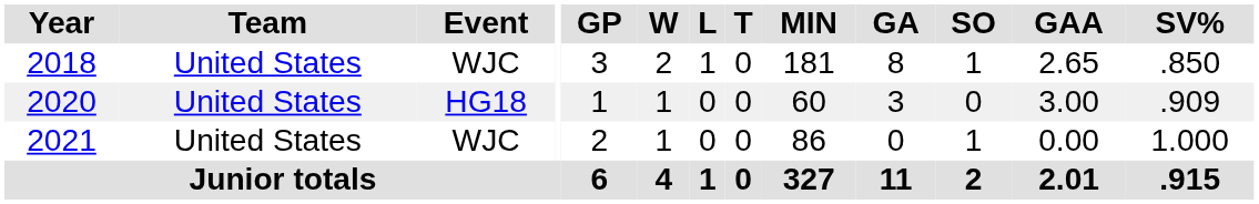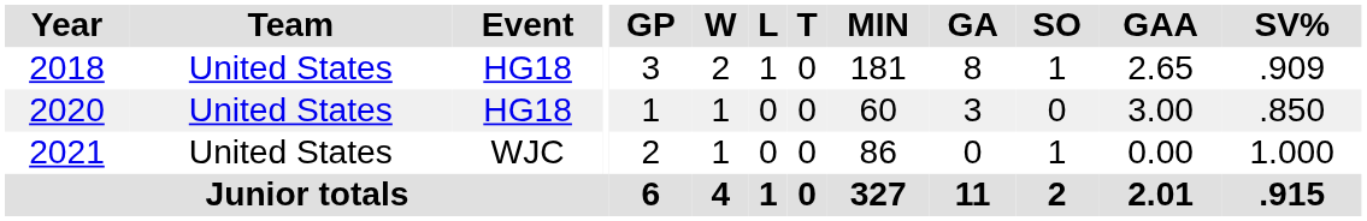2018 | Event: WJC -> HG18
2018 | SV%: .850 -> .909
2020 | SV%: .909 -> .850
